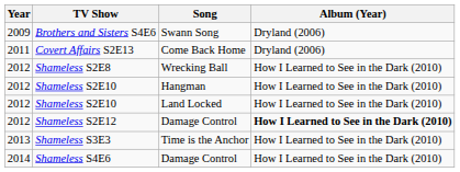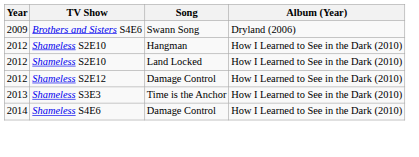- row: 2011 | Covert Affairs S2E13 | Come Back Home | Dryland (2006)
- row: 2012 | Shameless S2E8 | Wrecking Ball | How I Learned to See in the Dark (2010)
Shameless S2E12 | Album (Year): bold -> normal
